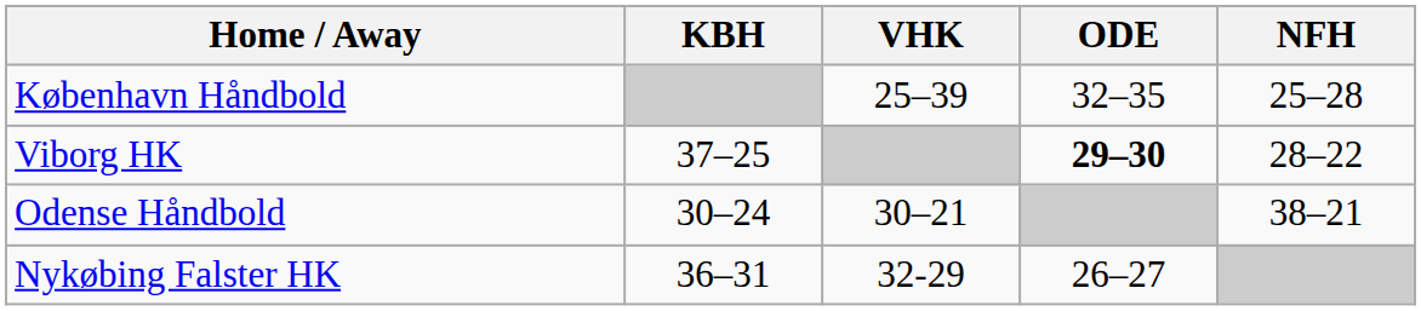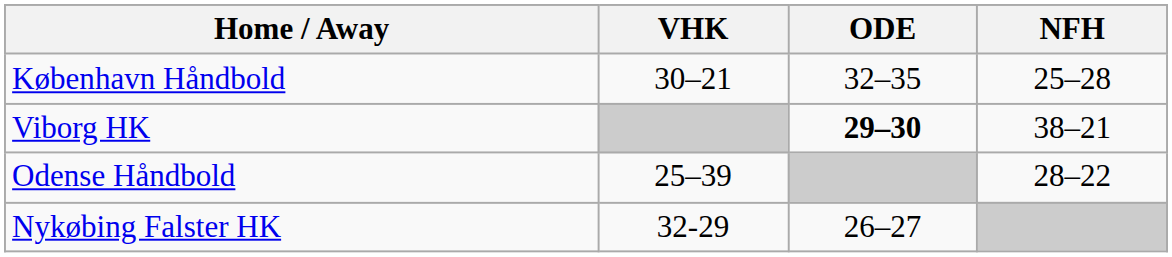- column: KBH | 37–25 | 30–24 | 36–31
København Håndbold | VHK: 25–39 -> 30–21
Viborg HK | NFH: 28–22 -> 38–21
Odense Håndbold | VHK: 30–21 -> 25–39
Odense Håndbold | NFH: 38–21 -> 28–22
